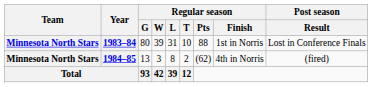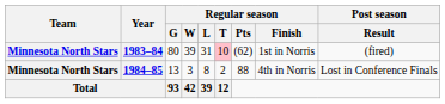1983–84 | Regular season / T: no background -> pink background
1983–84 | Regular season / Pts: 88 -> (62)
1983–84 | Post season / Result: Lost in Conference Finals -> (fired)
1984–85 | Regular season / Pts: (62) -> 88
1984–85 | Post season / Result: (fired) -> Lost in Conference Finals
